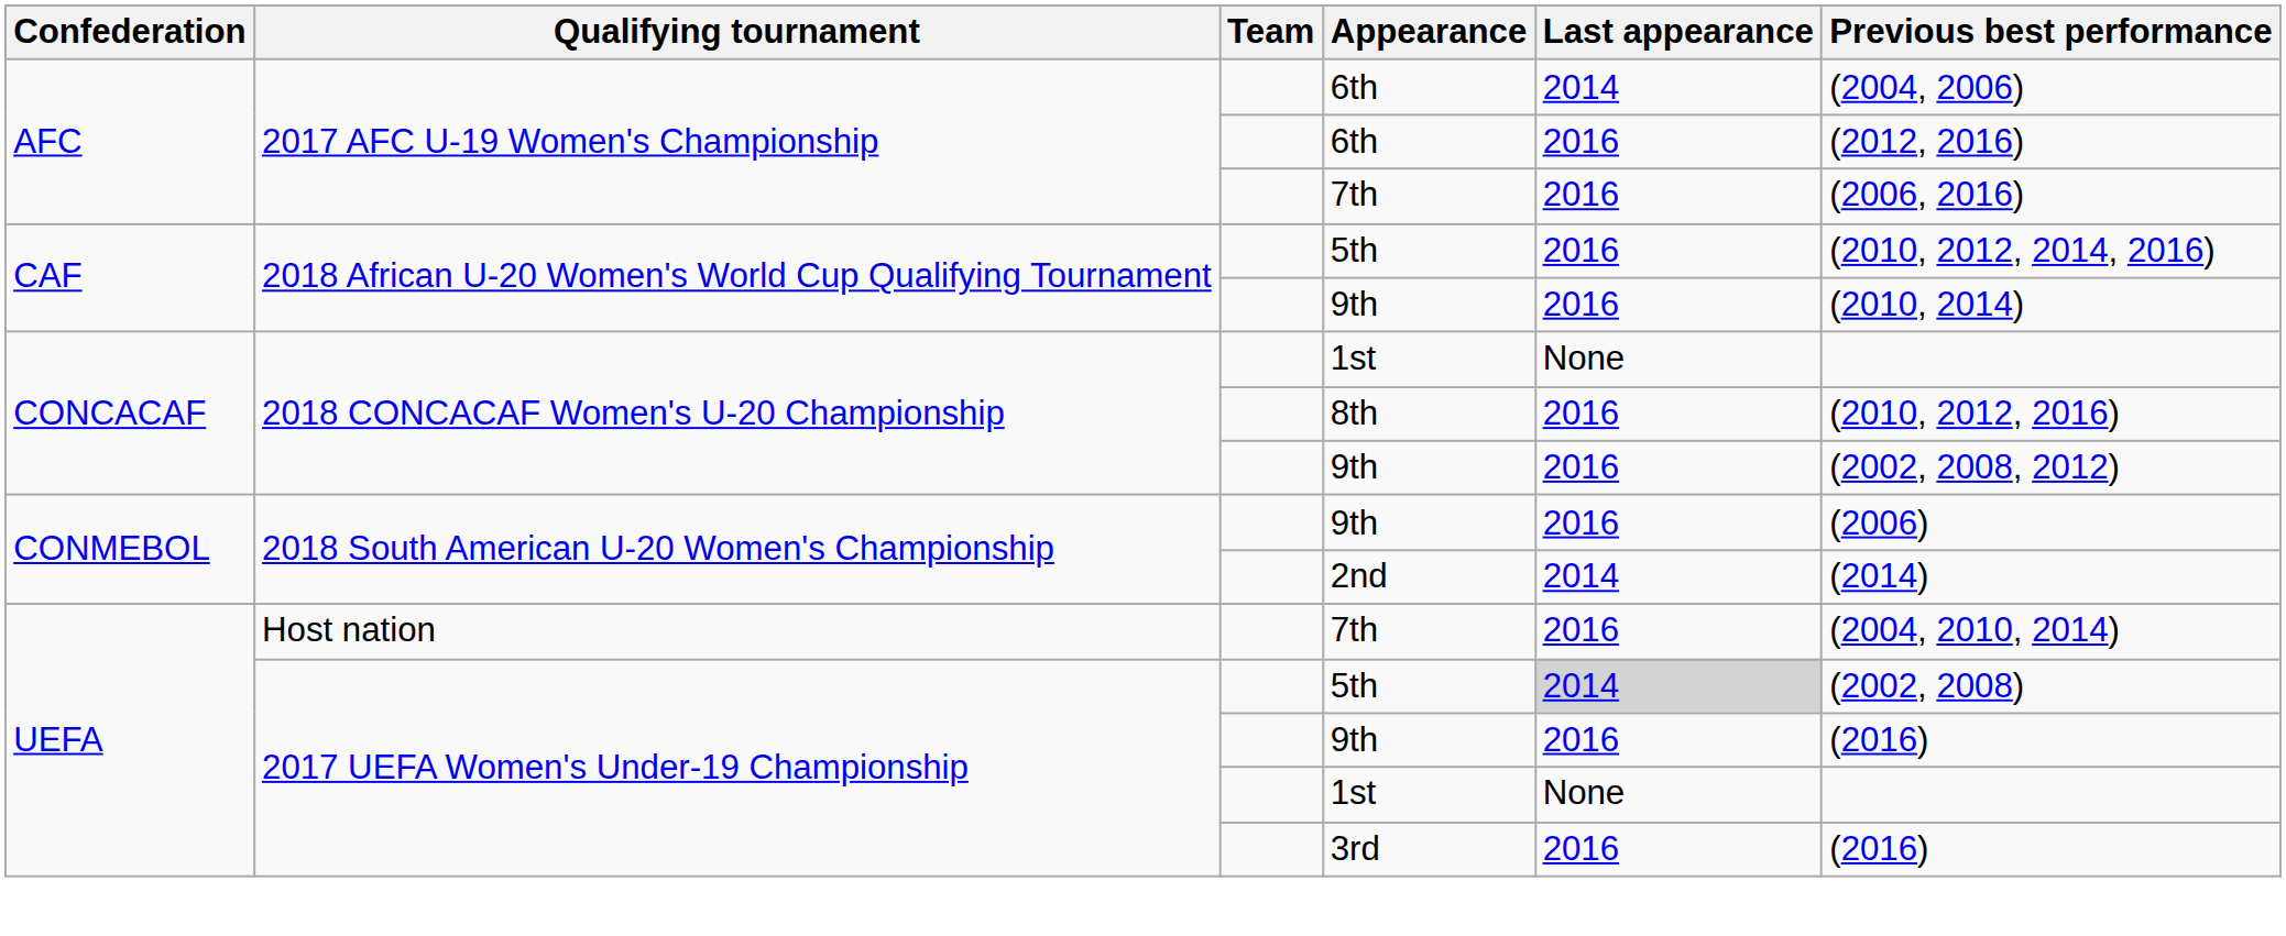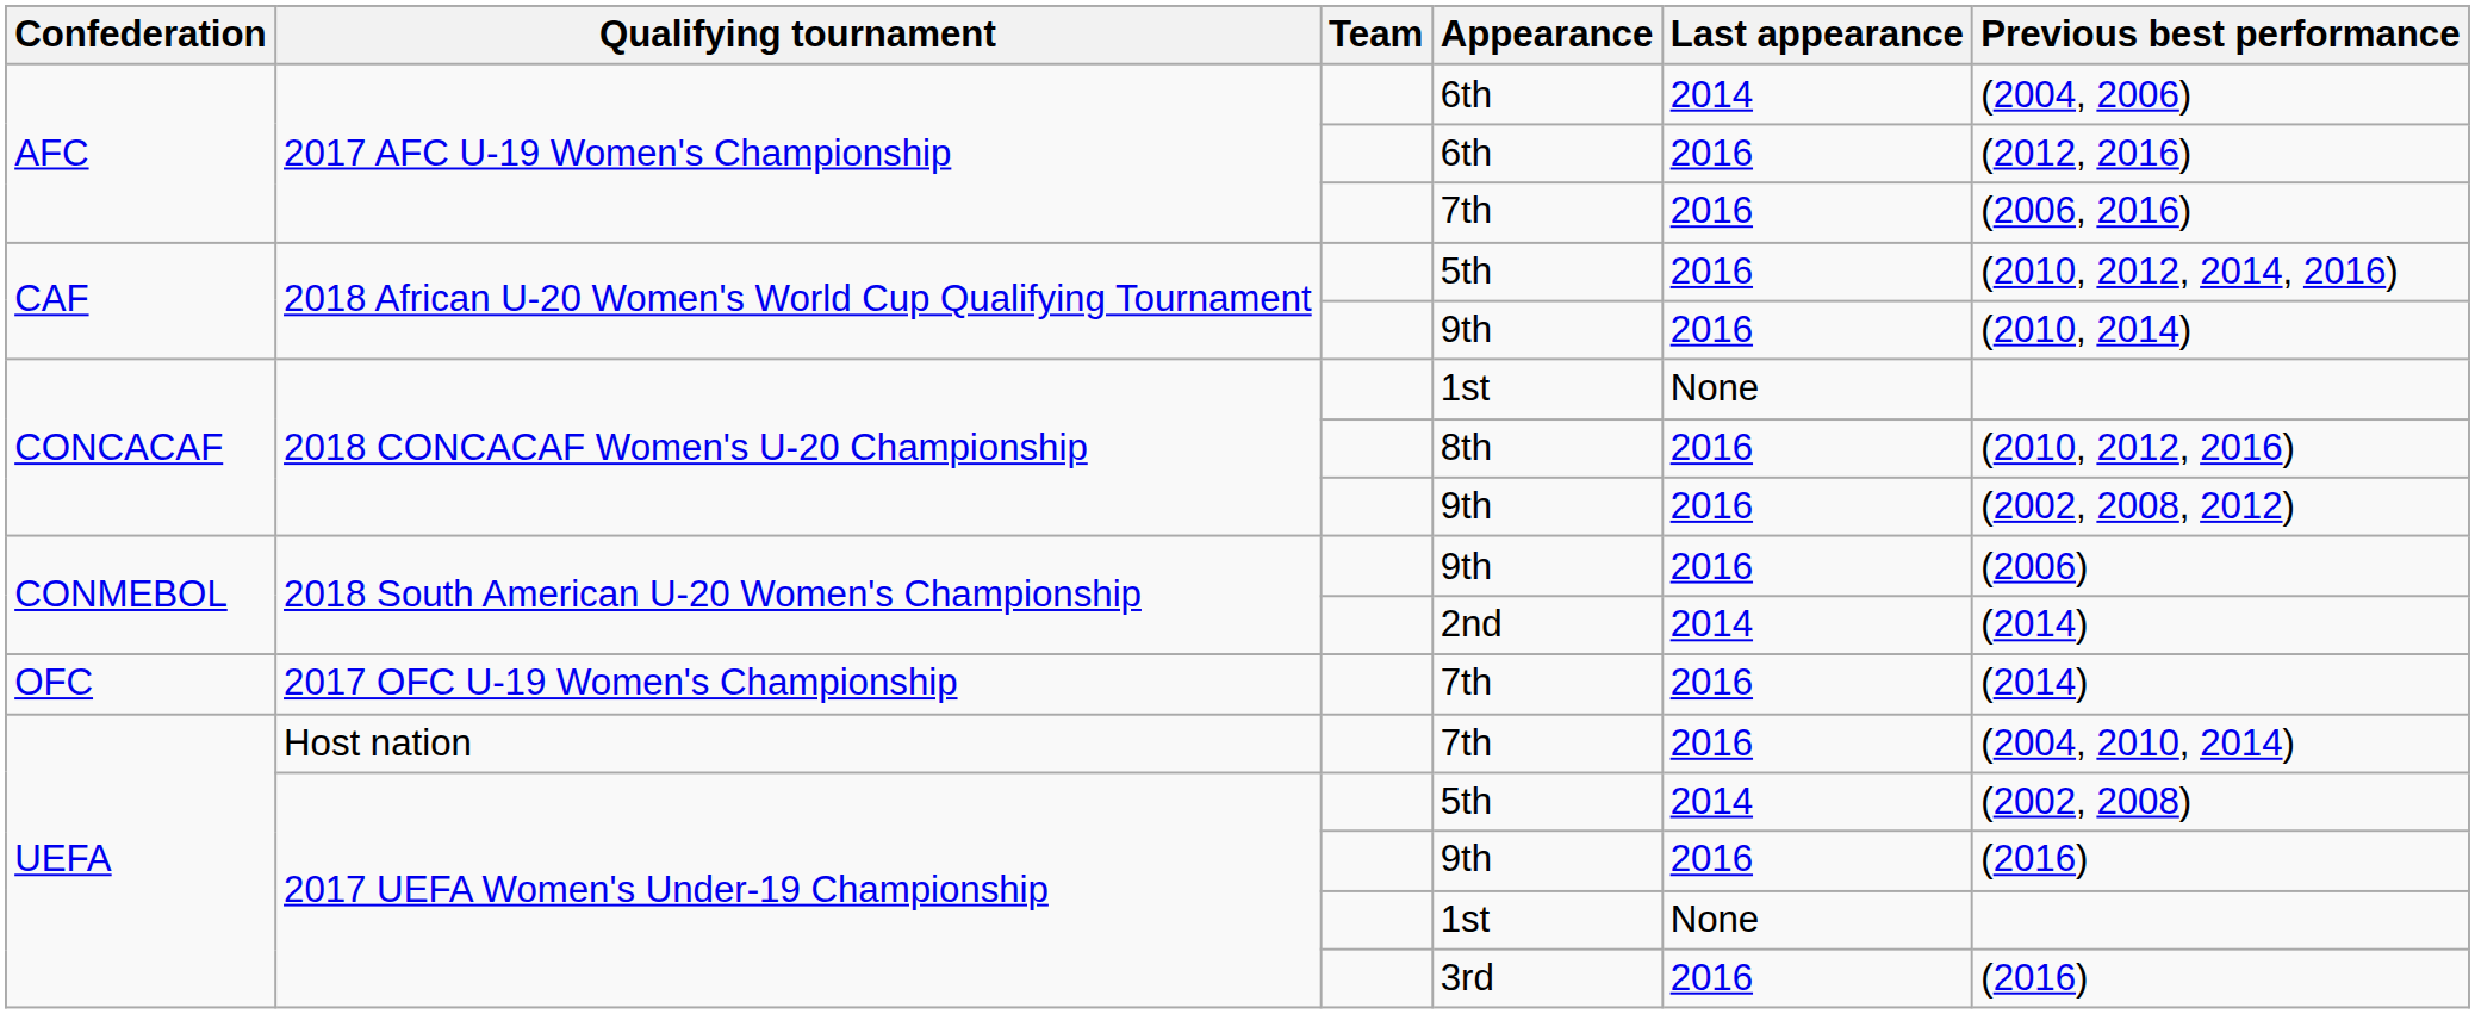+ row: OFC | 2017 OFC U-19 Women's Championship | 7th | 2016 | (2014)
2017 UEFA Women's Under-19 Championship / 5th | Last appearance: lightgrey background -> no background
